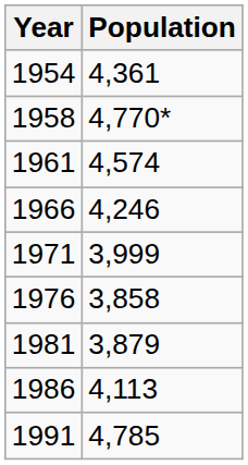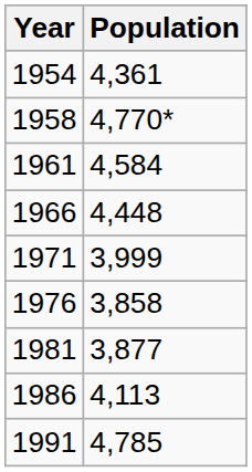1961 | Population: 4,574 -> 4,584
1966 | Population: 4,246 -> 4,448
1981 | Population: 3,879 -> 3,877
